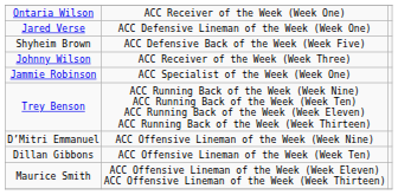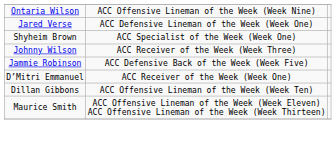Ontaria Wilson | column 2: ACC Receiver of the Week (Week One) -> ACC Offensive Lineman of the Week (Week Nine)
Shyheim Brown | column 2: ACC Defensive Back of the Week (Week Five) -> ACC Specialist of the Week (Week One)
Jammie Robinson | column 2: ACC Specialist of the Week (Week One) -> ACC Defensive Back of the Week (Week Five)
- row: Trey Benson | ACC Running Back of the Week (Week Nine) ACC Running Back of the Week (Week Ten) ACC Running Back of the Week (Week Eleven) ACC Running Back of the Week (Week Thirteen)
D’Mitri Emmanuel | column 2: ACC Offensive Lineman of the Week (Week Nine) -> ACC Receiver of the Week (Week One)
